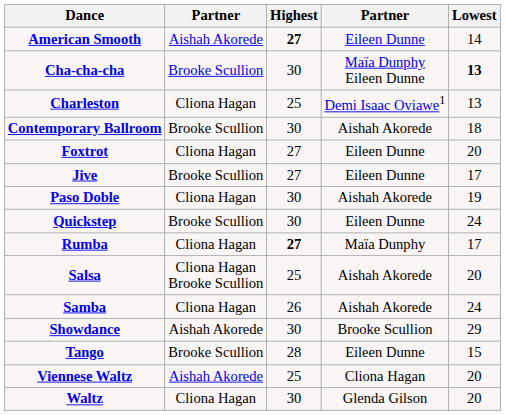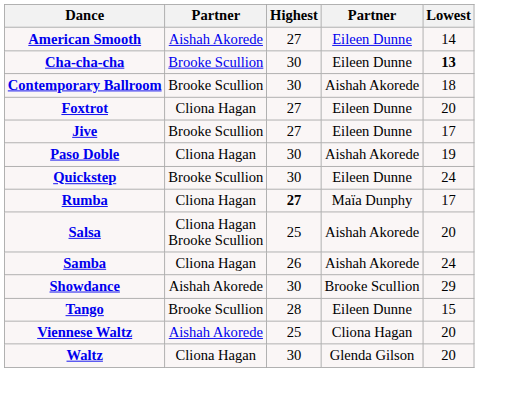American Smooth | Highest: bold -> normal
Cha-cha-cha | column 4: Maïa Dunphy Eileen Dunne -> Eileen Dunne
- row: Charleston | Cliona Hagan | 25 | Demi Isaac Oviawe1 | 13
